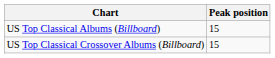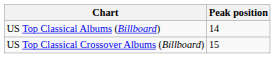US Top Classical Albums (Billboard) | Peak position: 15 -> 14
